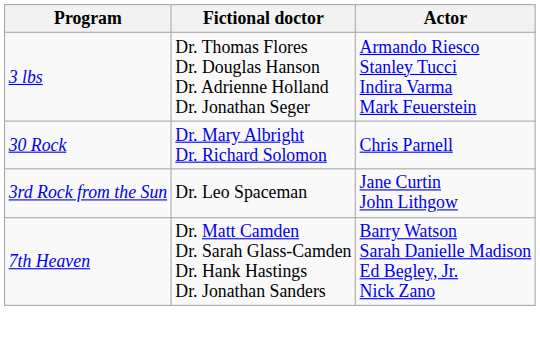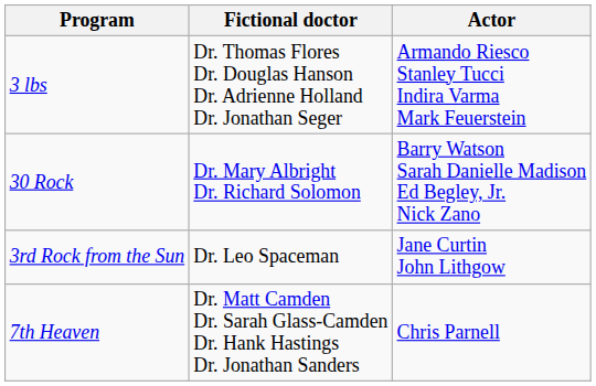30 Rock | Actor: Chris Parnell -> Barry Watson Sarah Danielle Madison Ed Begley, Jr. Nick Zano
7th Heaven | Actor: Barry Watson Sarah Danielle Madison Ed Begley, Jr. Nick Zano -> Chris Parnell
